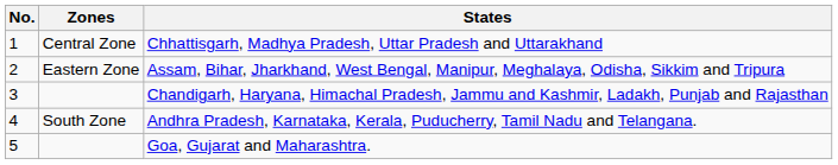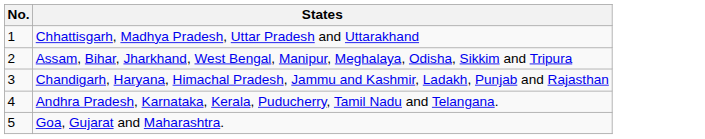- column: Zones | Central Zone | Eastern Zone | South Zone
